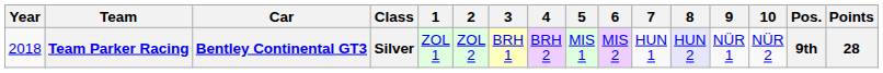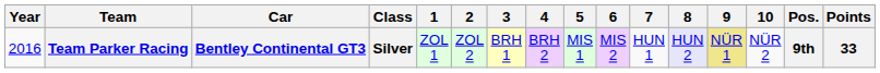Team Parker Racing | Year: 2018 -> 2016
Team Parker Racing | 9: no background -> khaki background
Team Parker Racing | Points: 28 -> 33
